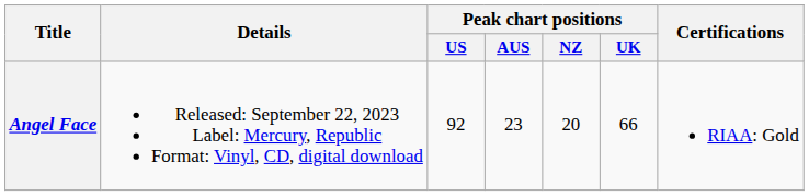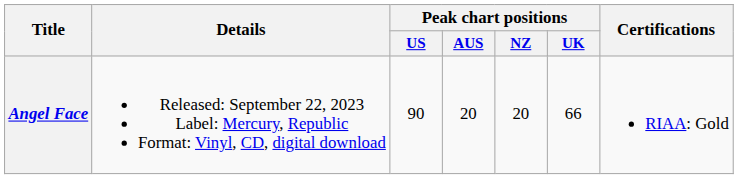Angel Face | Peak chart positions / US: 92 -> 90
Angel Face | Peak chart positions / AUS: 23 -> 20
